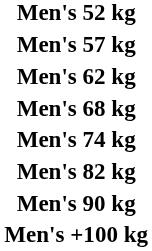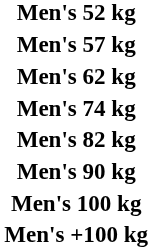- row: Men's 68 kg
+ row: Men's 100 kg
